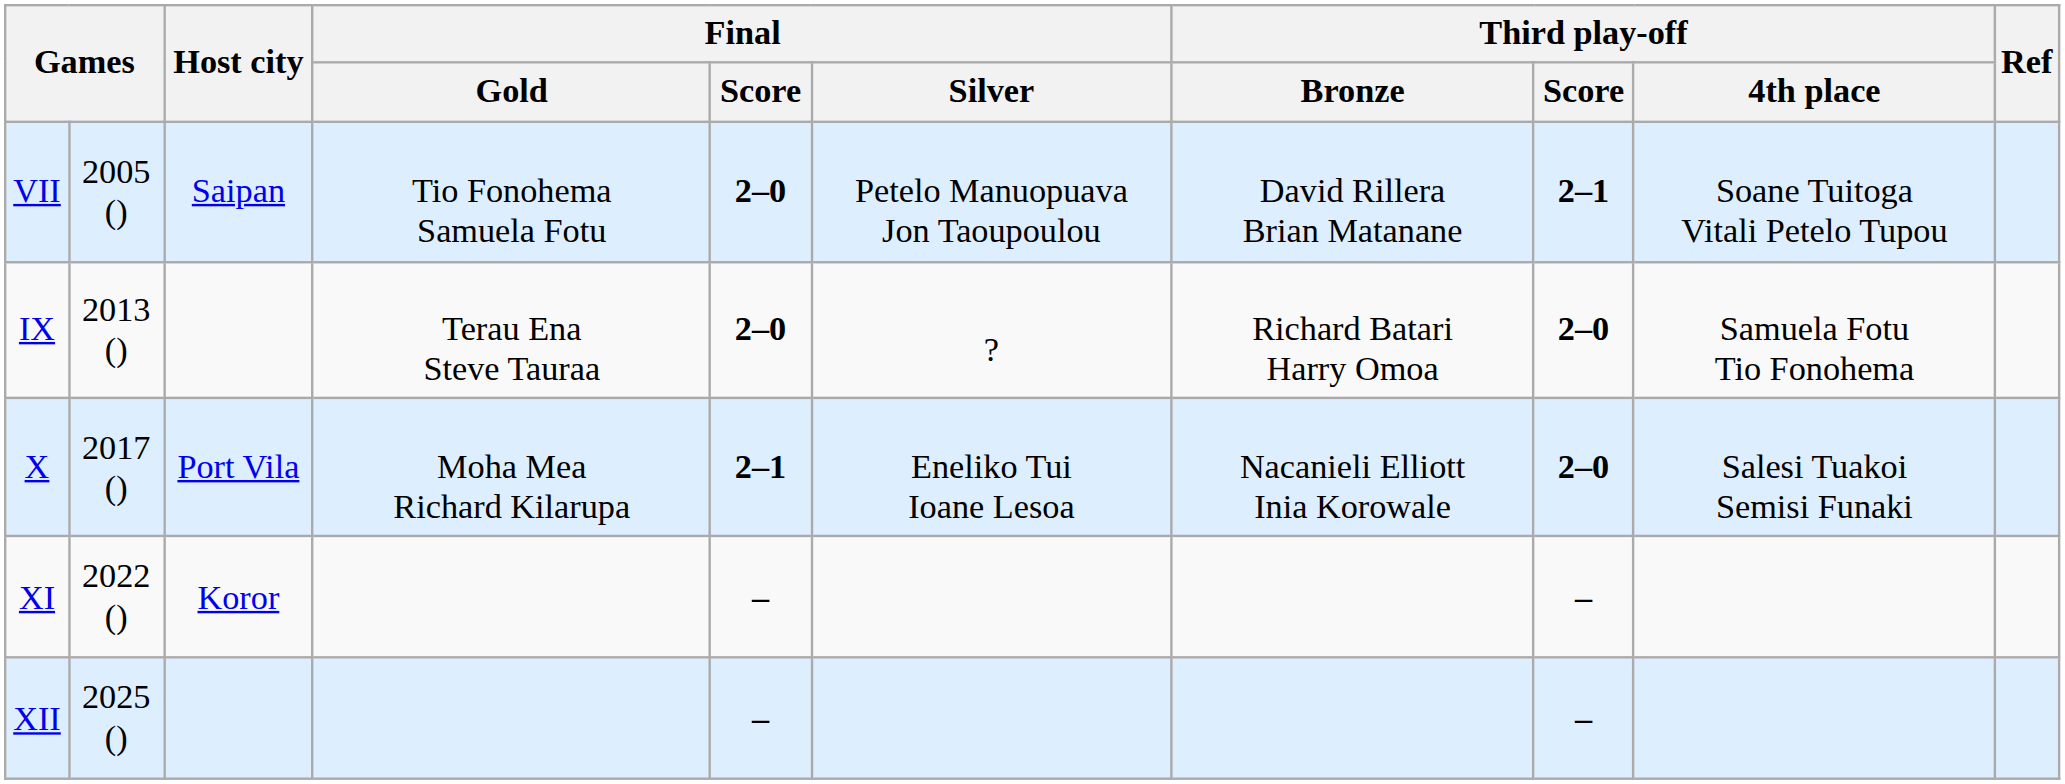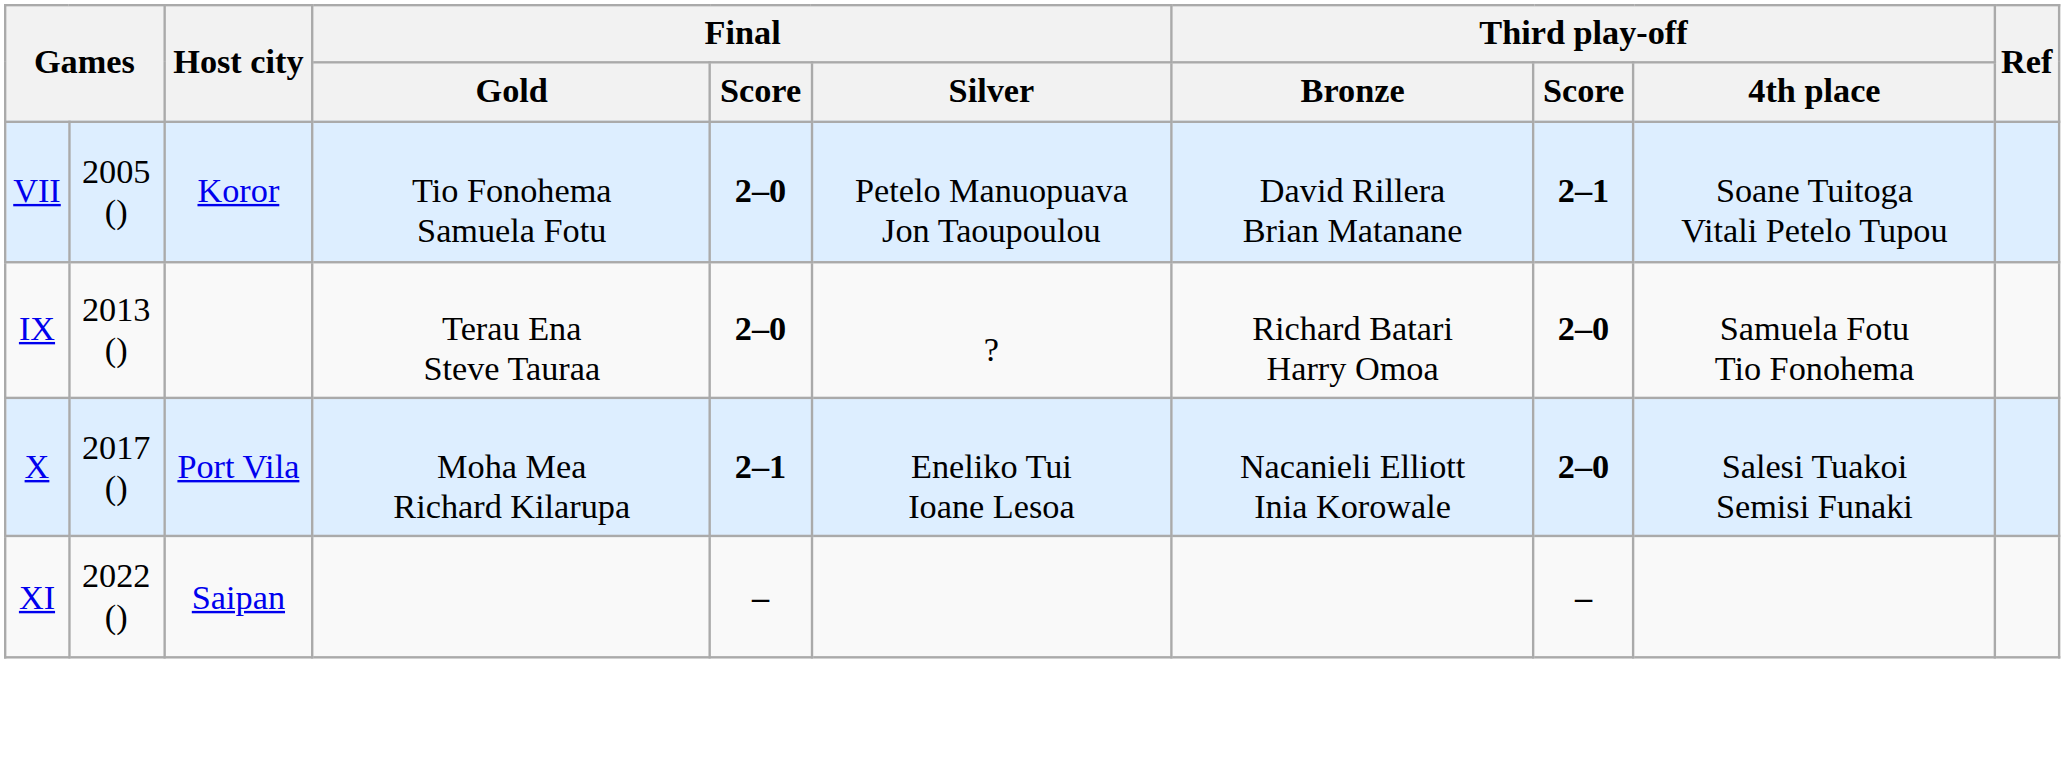VII | Host city: Saipan -> Koror
XI | Host city: Koror -> Saipan
- row: XII | 2025 () | – | –
